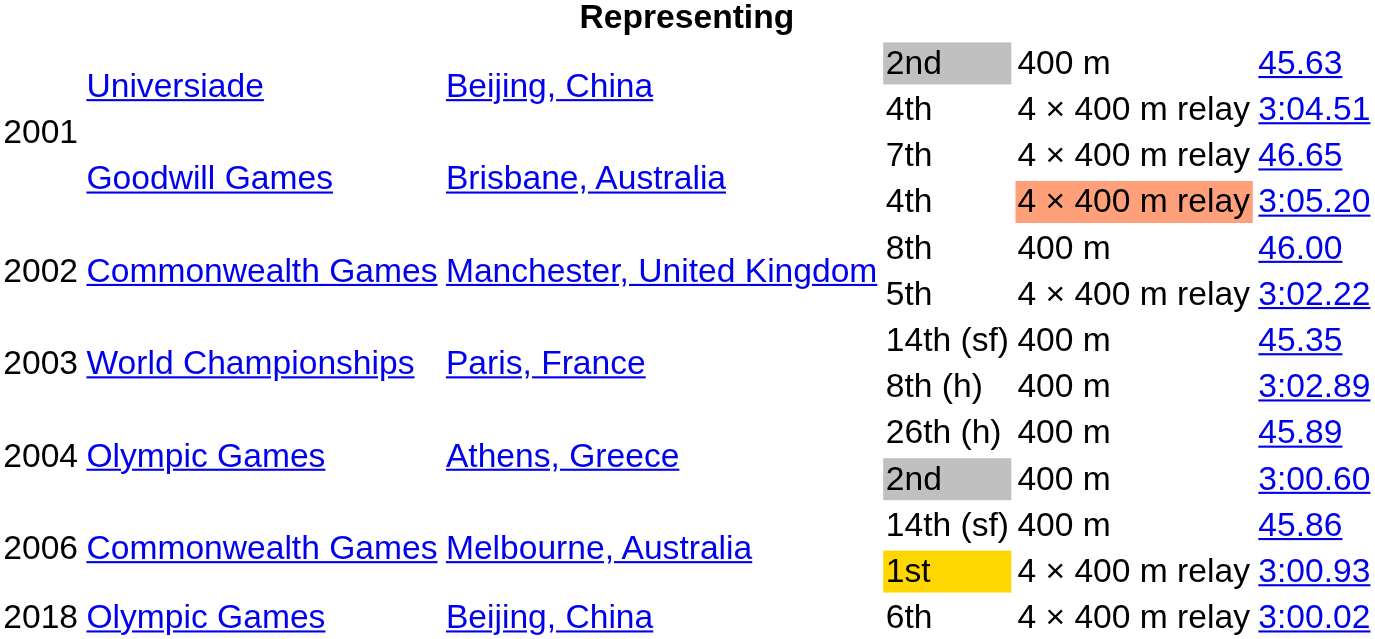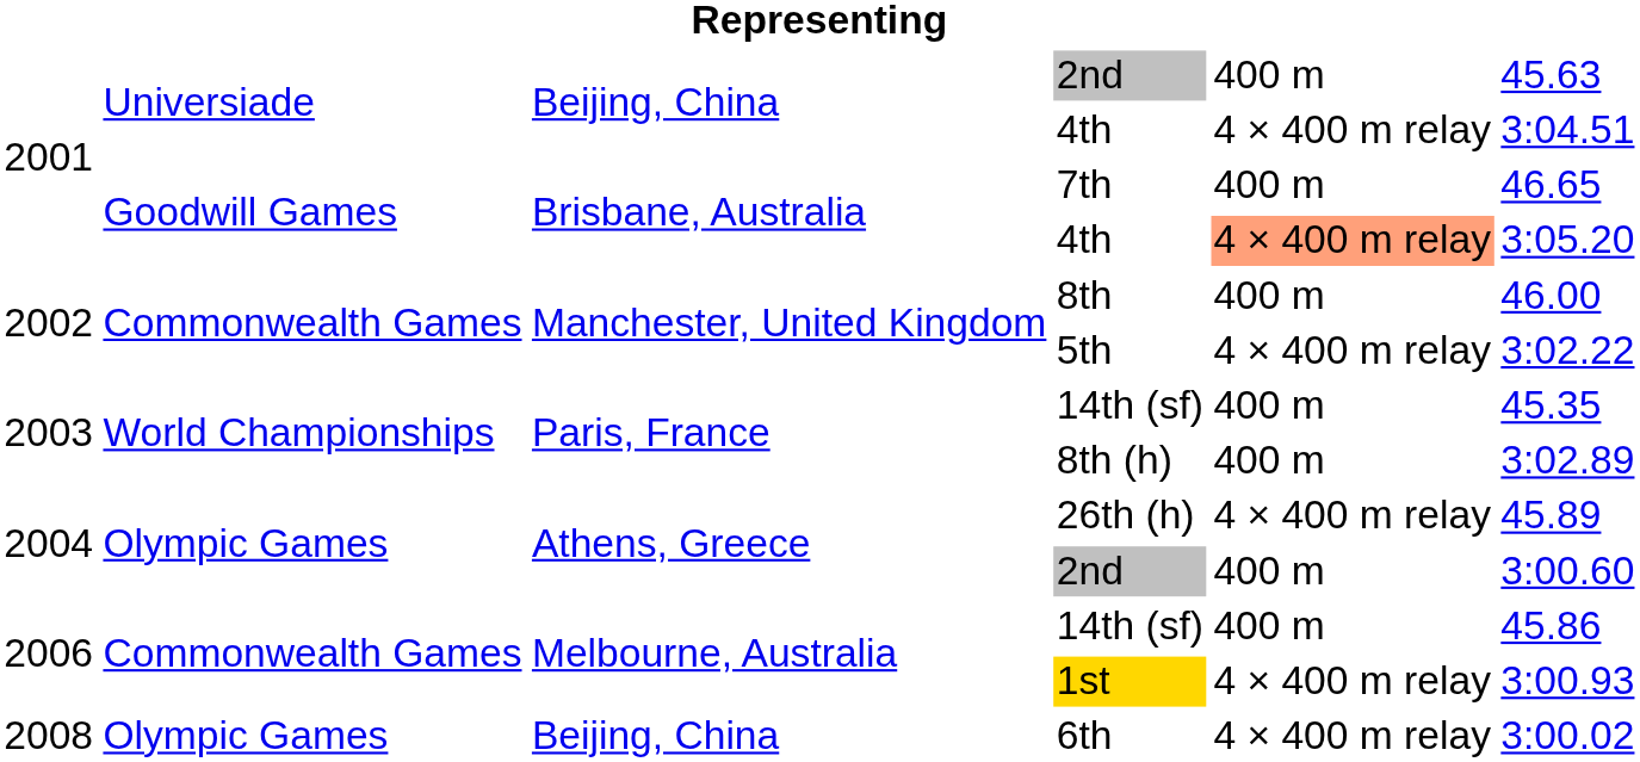7th | column 5: 4 × 400 m relay -> 400 m
26th (h) | column 5: 400 m -> 4 × 400 m relay
6th | column 1: 2018 -> 2008
